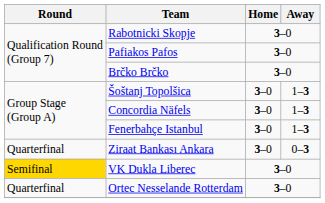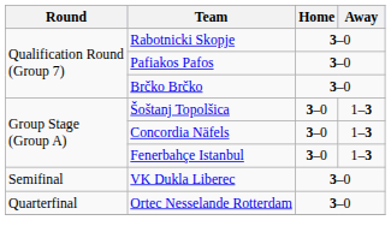- row: Quarterfinal | Ziraat Bankası Ankara | 3–0 | 0–3
VK Dukla Liberec | Round: gold background -> no background
